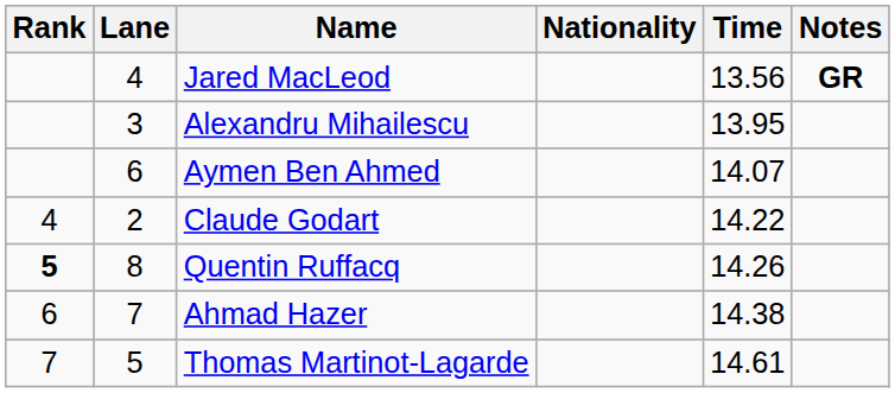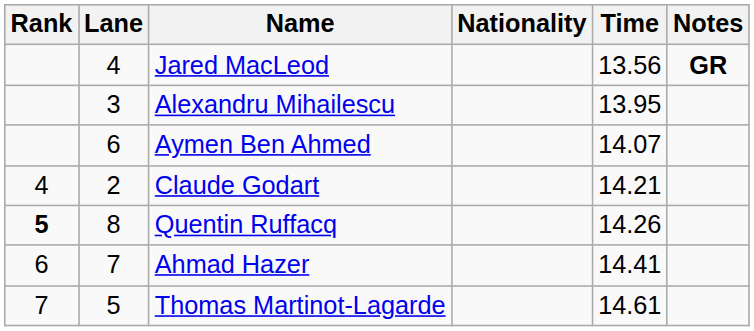Claude Godart | Time: 14.22 -> 14.21
Ahmad Hazer | Time: 14.38 -> 14.41
